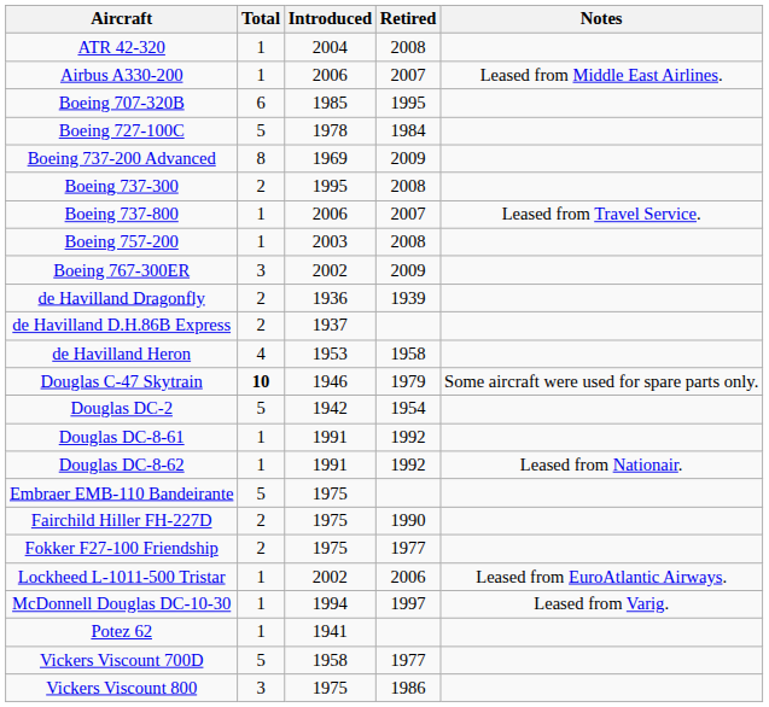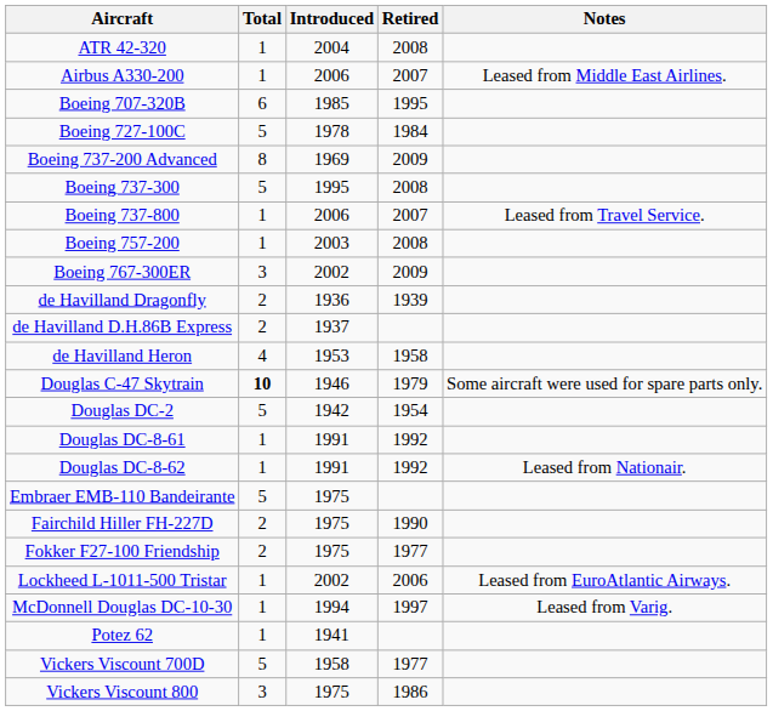Boeing 737-300 | Total: 2 -> 5
